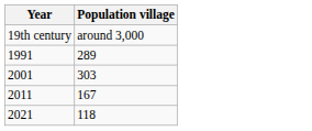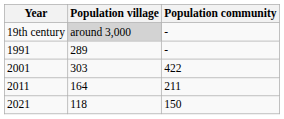+ column: Population community | - | - | 422 | 211 | 150
19th century | Population village: no background -> lightgrey background
2011 | Population village: 167 -> 164
